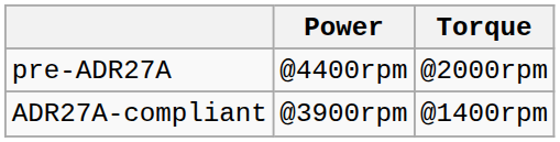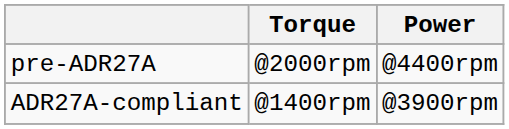columns swapped: Power <-> Torque
